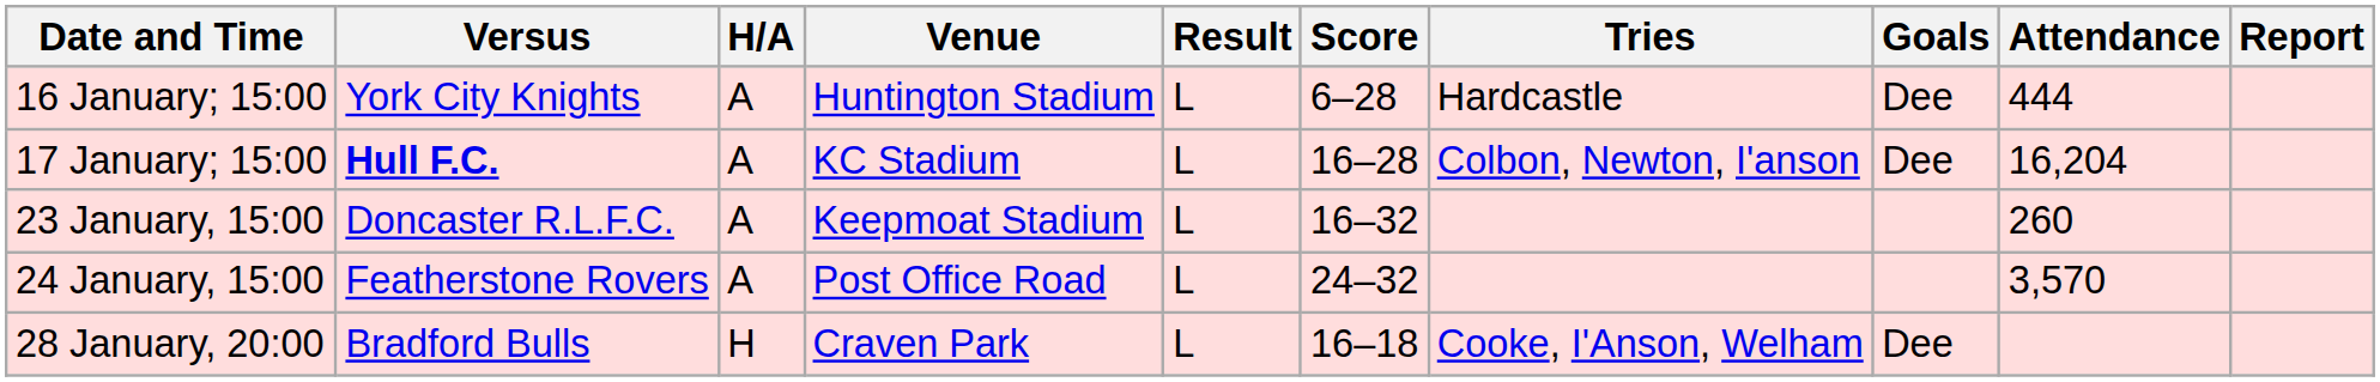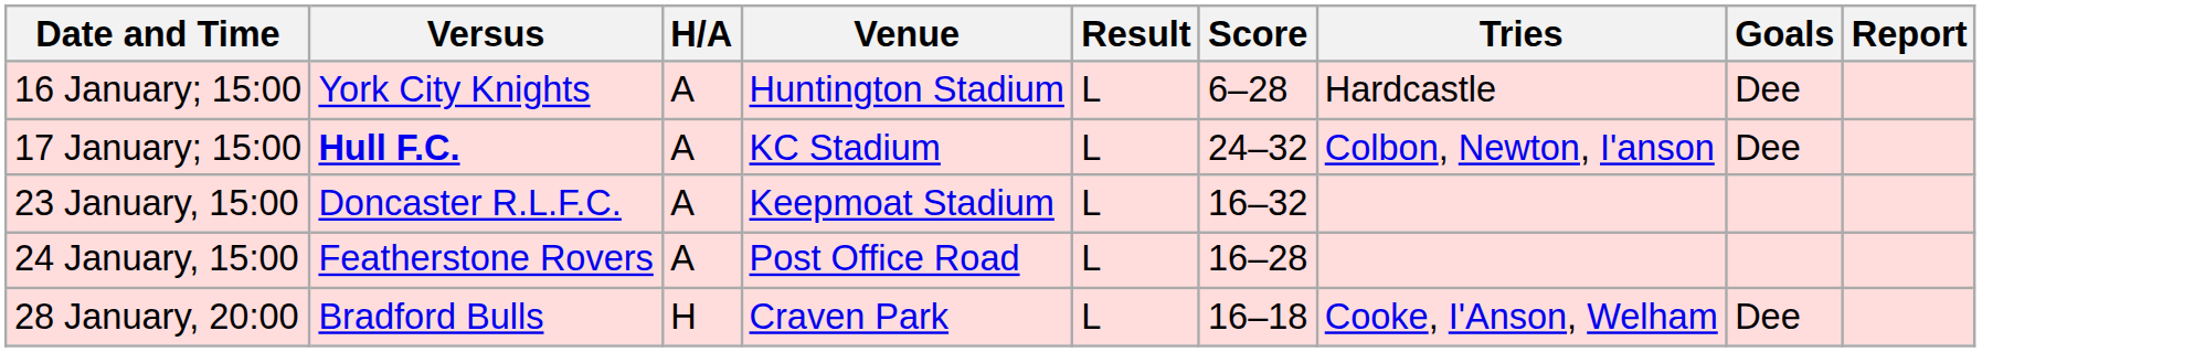- column: Attendance | 444 | 16,204 | 260 | 3,570
17 January; 15:00 | Score: 16–28 -> 24–32
24 January, 15:00 | Score: 24–32 -> 16–28
